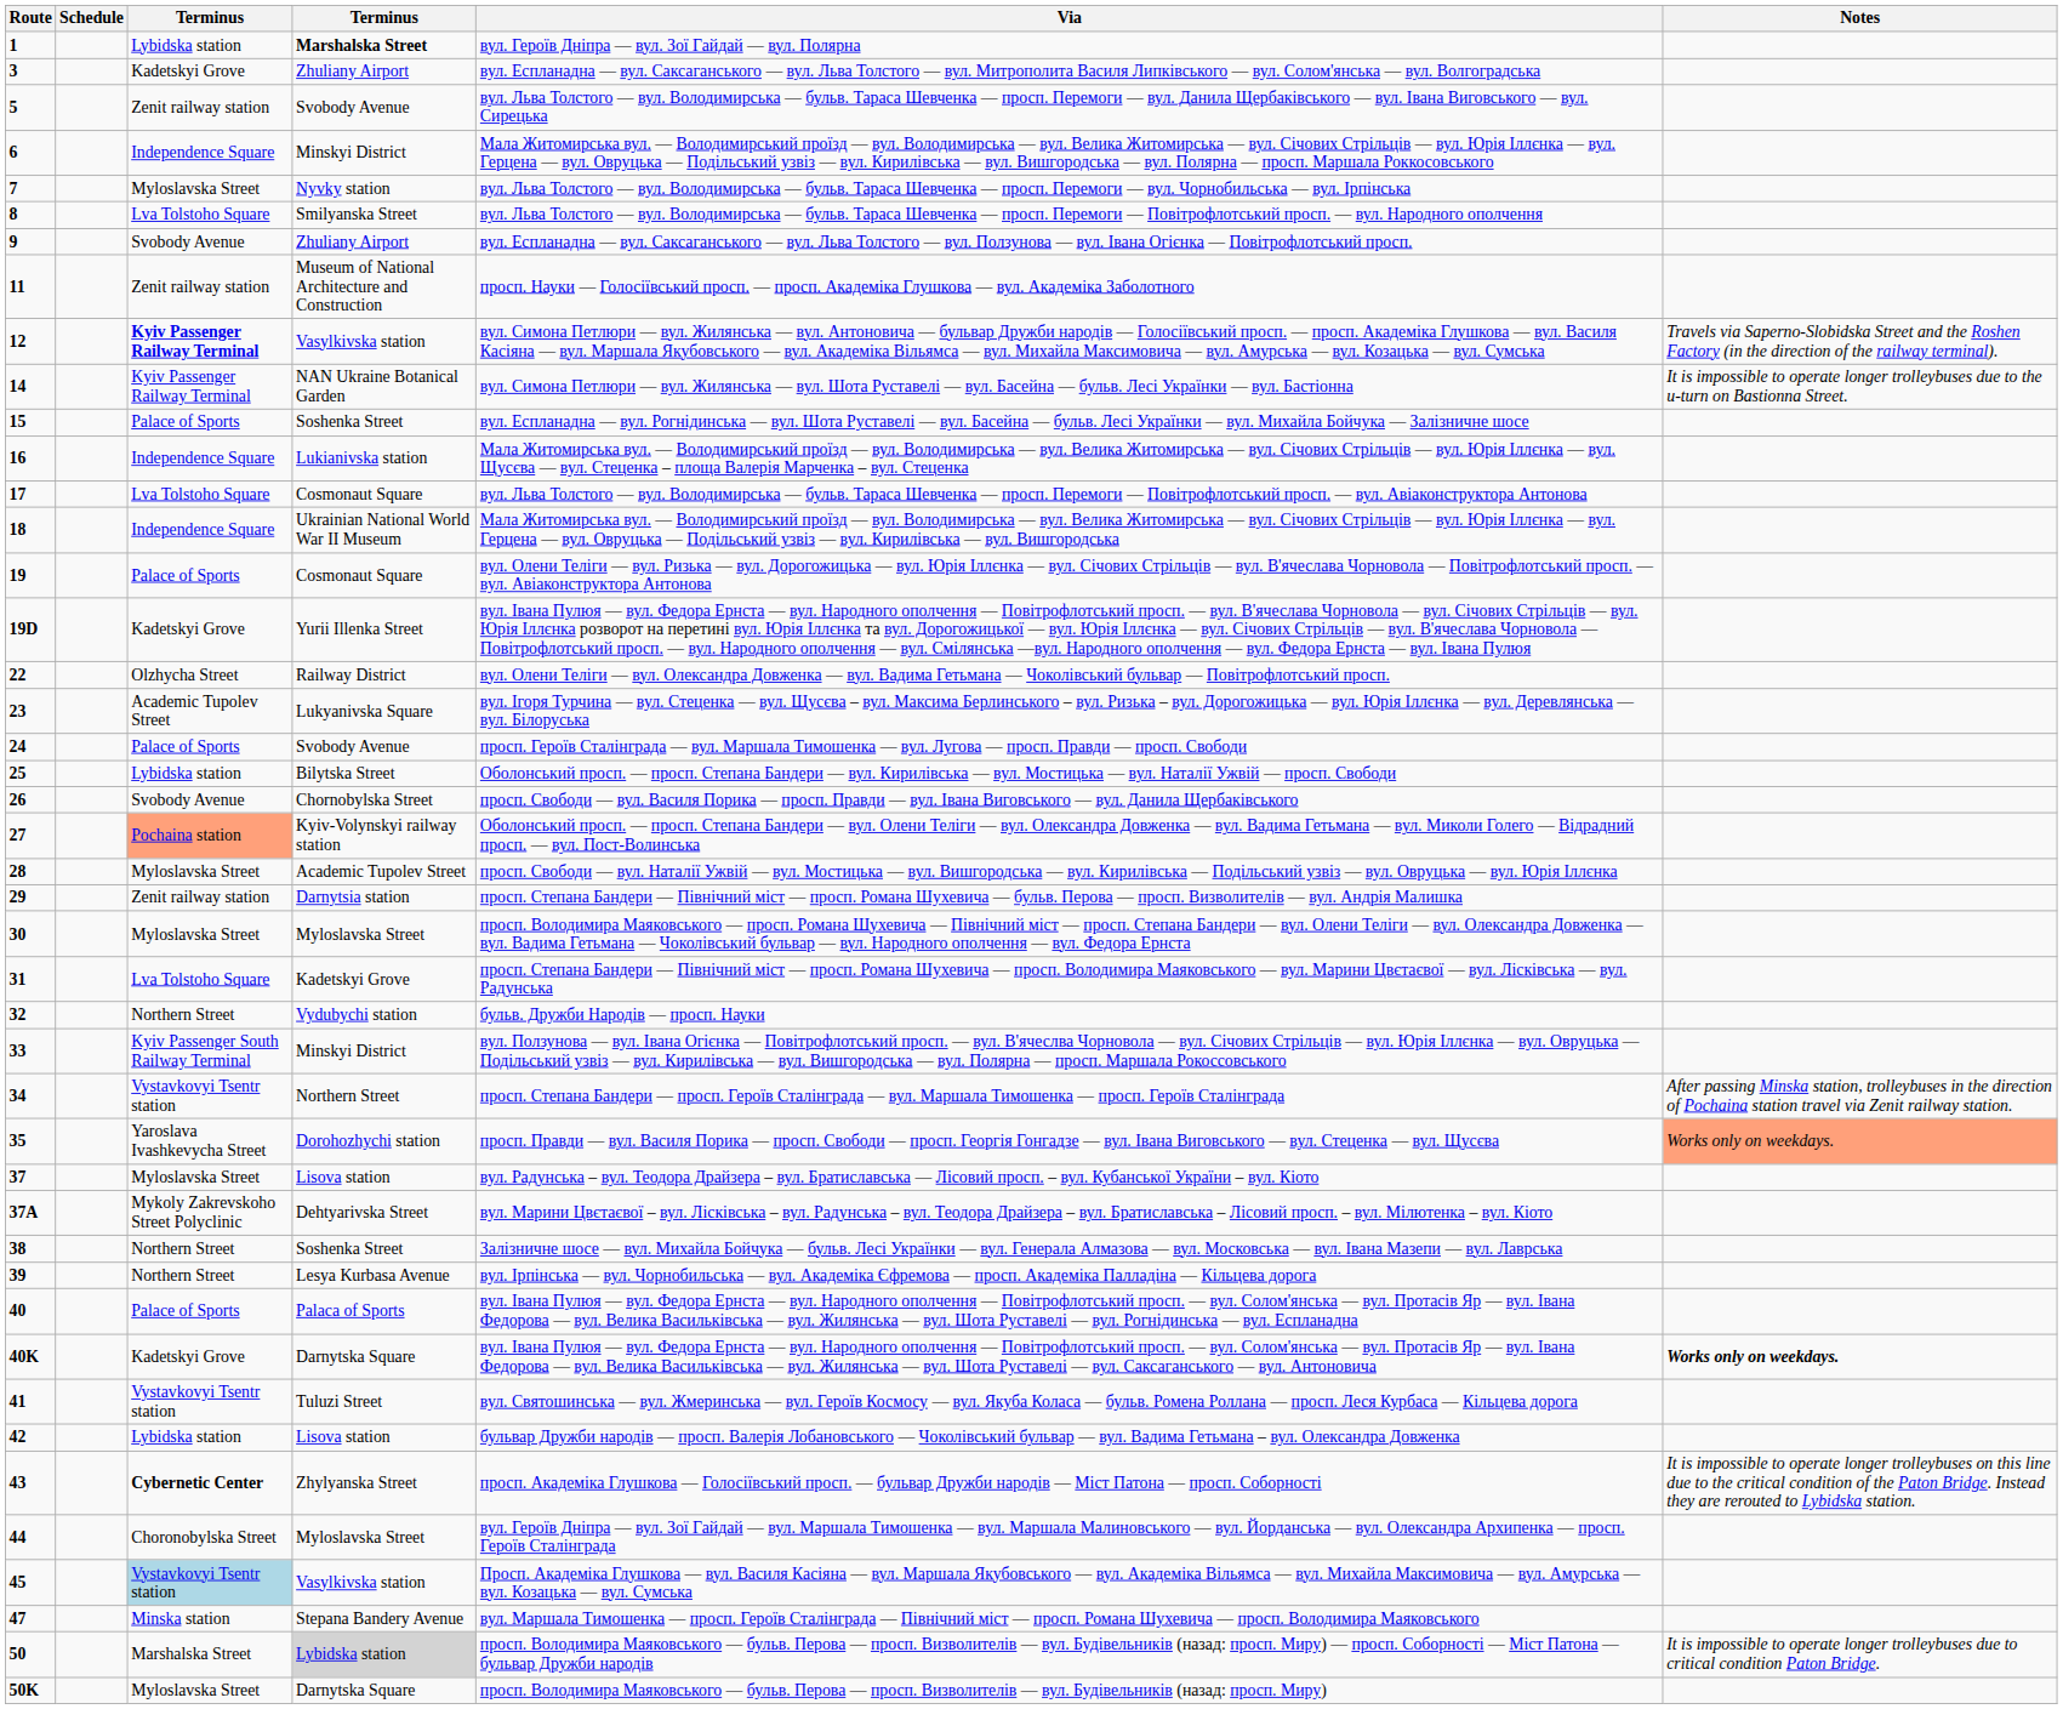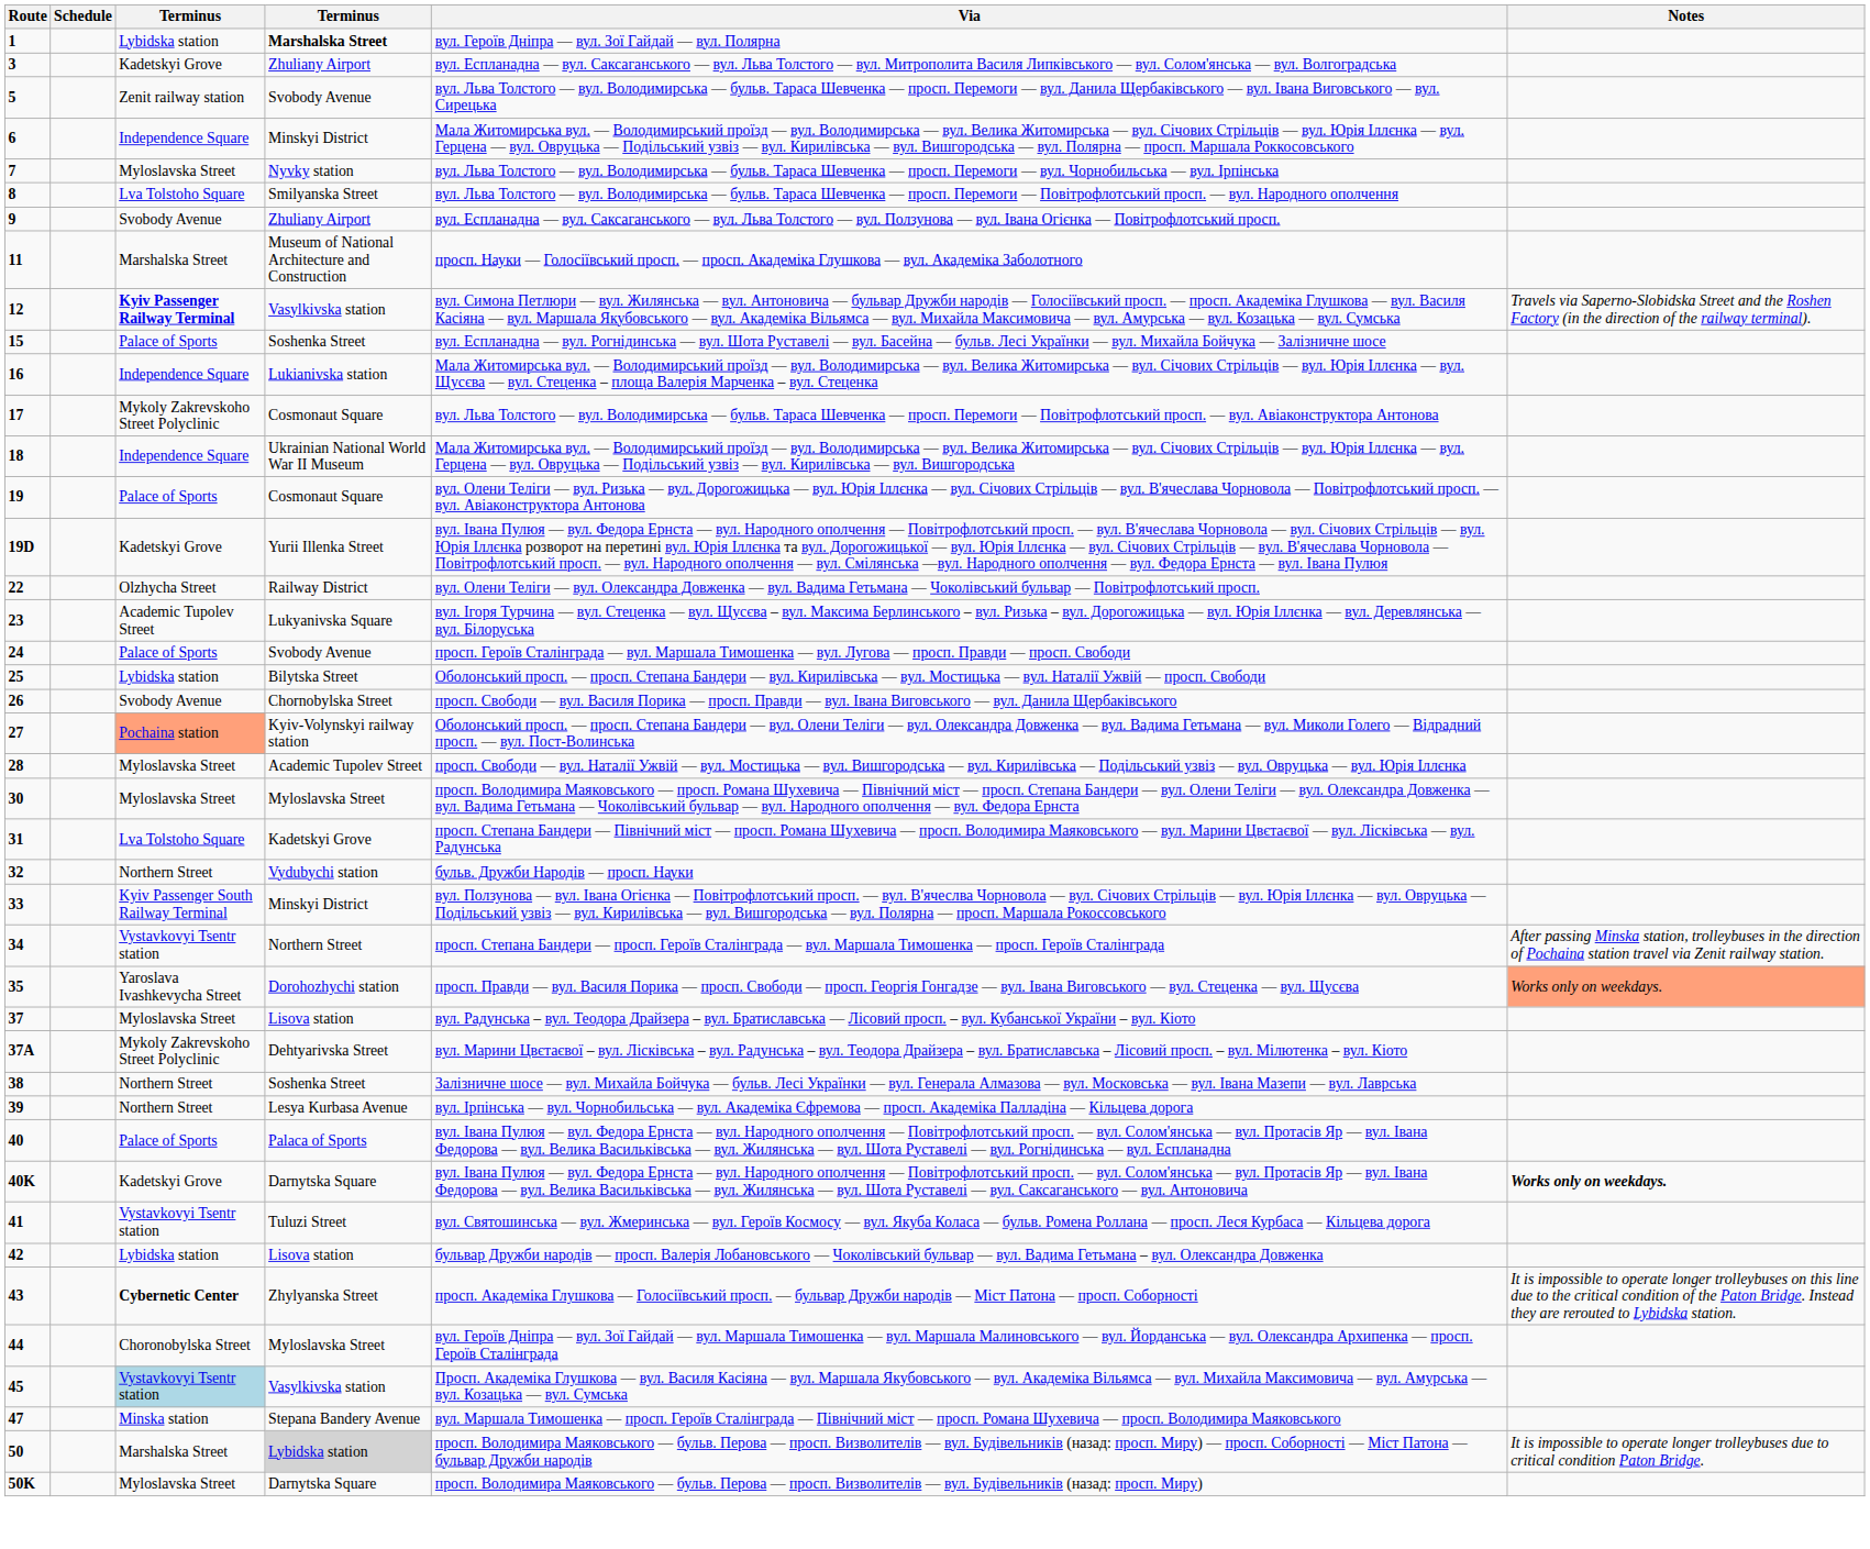11 | column 3: Zenit railway station -> Marshalska Street
- row: 14 | Kyiv Passenger Railway Terminal | NAN Ukraine Botanical Garden | вул. Симона Петлюри — вул. Жилянська — вул. Шота Руставелі — вул. Басейна — бульв. Лесі Українки — вул. Бастіонна | It is impossible to operate longer trolleybuses due to the u-turn on Bastionna Street.
17 | column 3: Lva Tolstoho Square -> Mykoly Zakrevskoho Street Polyclinic
- row: 29 | Zenit railway station | Darnytsia station | просп. Степана Бандери — Північний міст — просп. Романа Шухевича — бульв. Перова — просп. Визволителів — вул. Андрія Малишка
